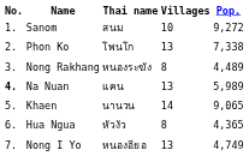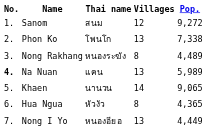Sanom | Villages: 10 -> 12
Nong I Yo | Pop.: 4,749 -> 4,449
